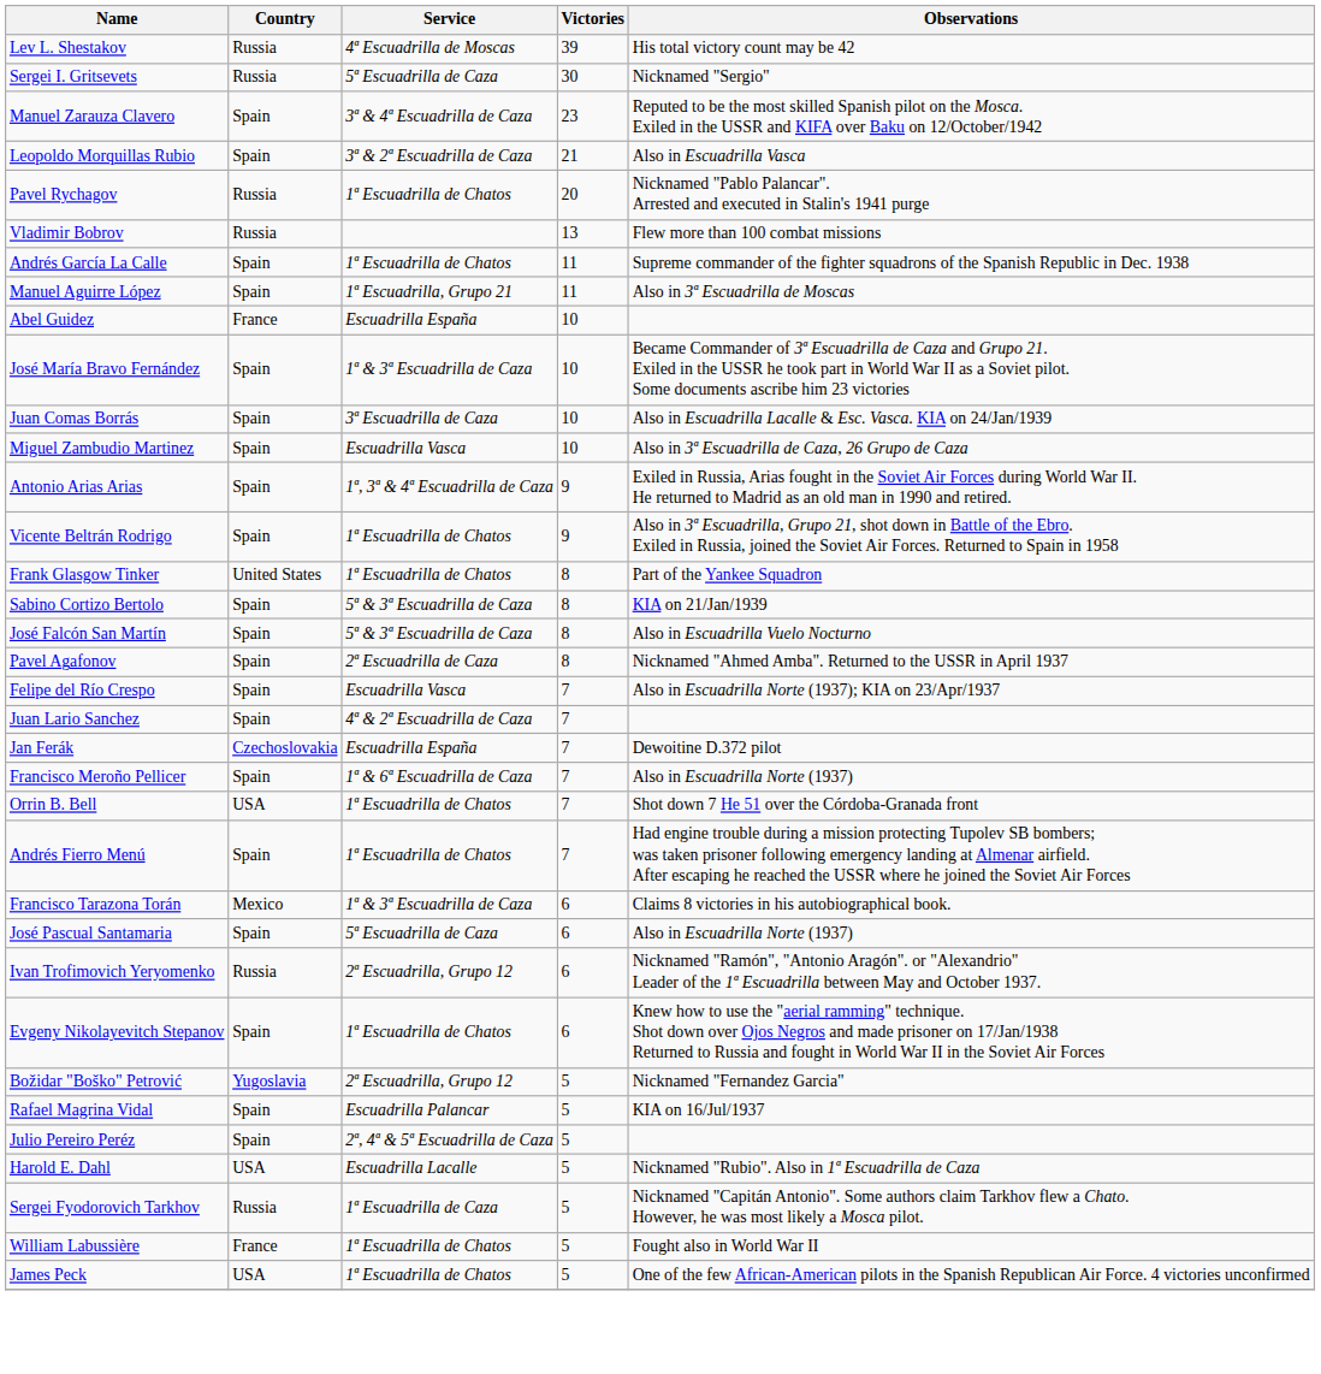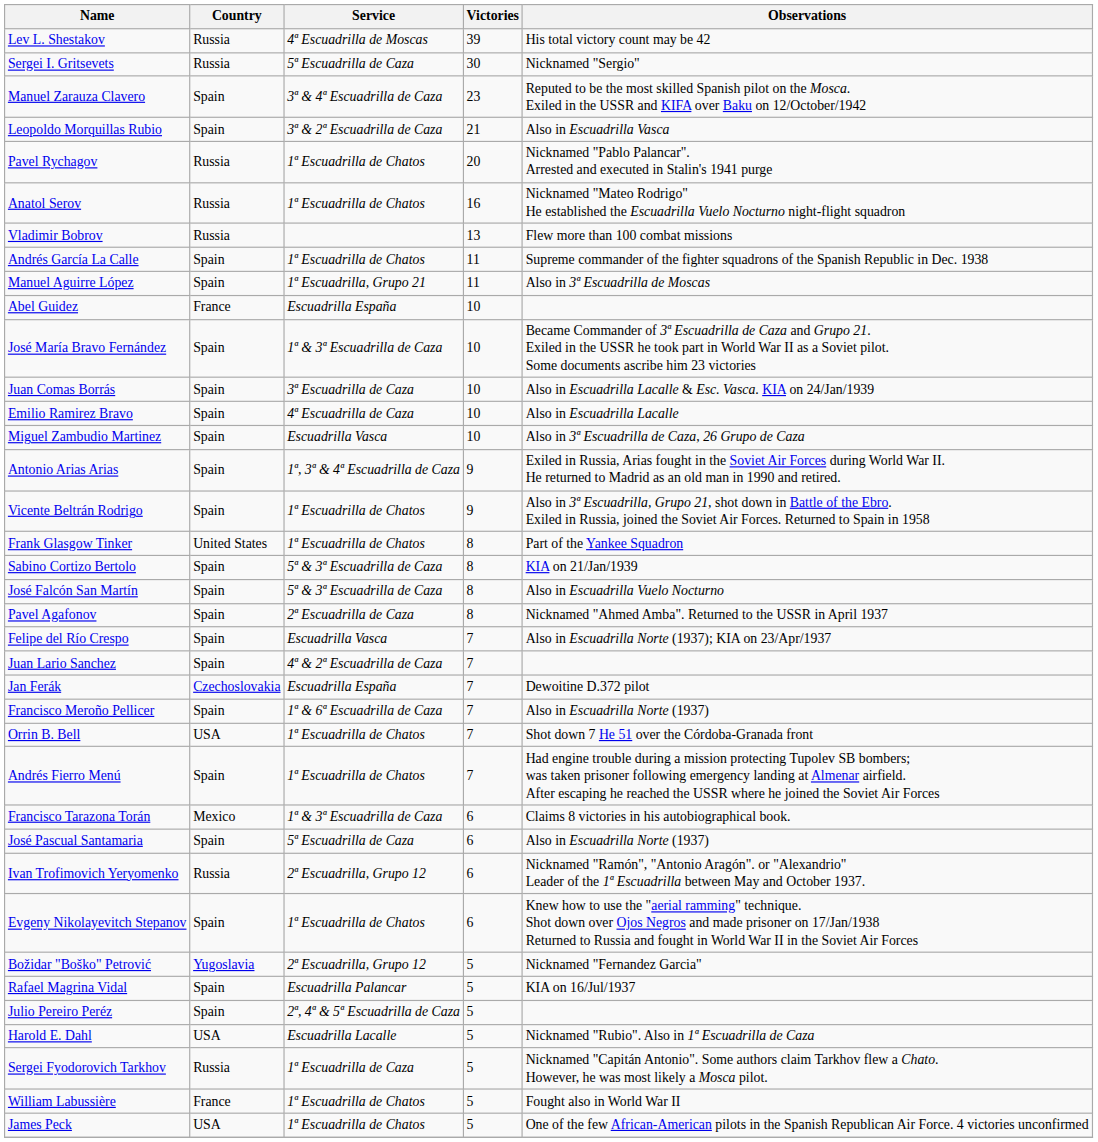+ row: Anatol Serov | Russia | 1ª Escuadrilla de Chatos | 16 | Nicknamed "Mateo Rodrigo" He established the Escuadrilla Vuelo Nocturno night-flight squadron
+ row: Emilio Ramirez Bravo | Spain | 4ª Escuadrilla de Caza | 10 | Also in Escuadrilla Lacalle
